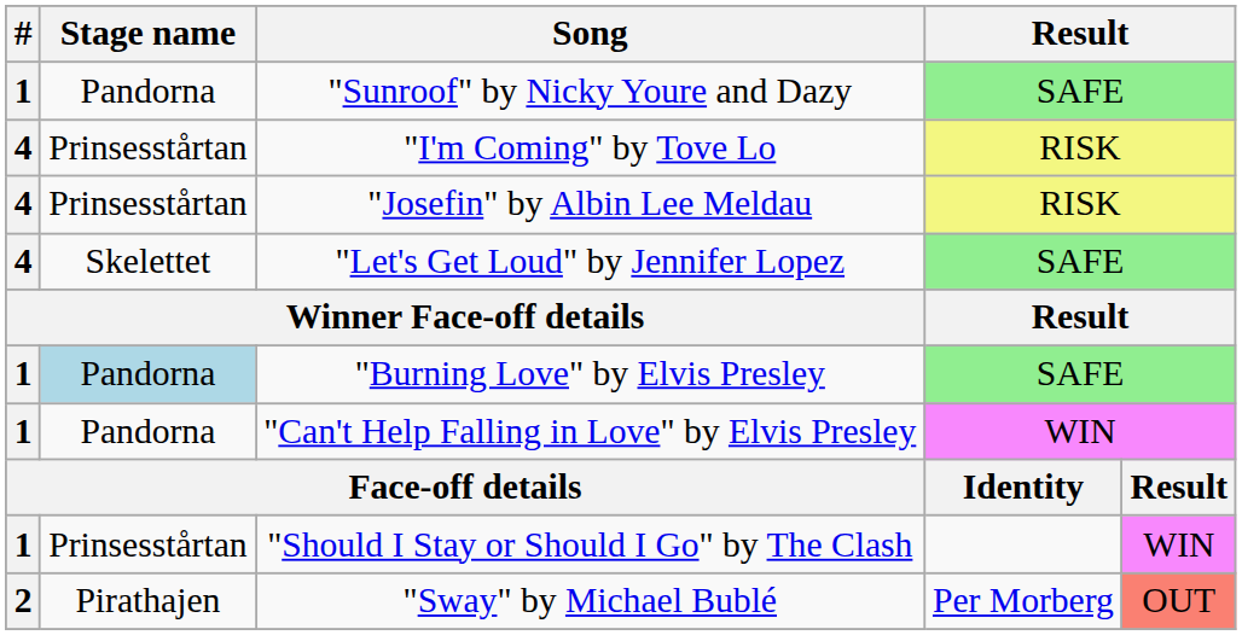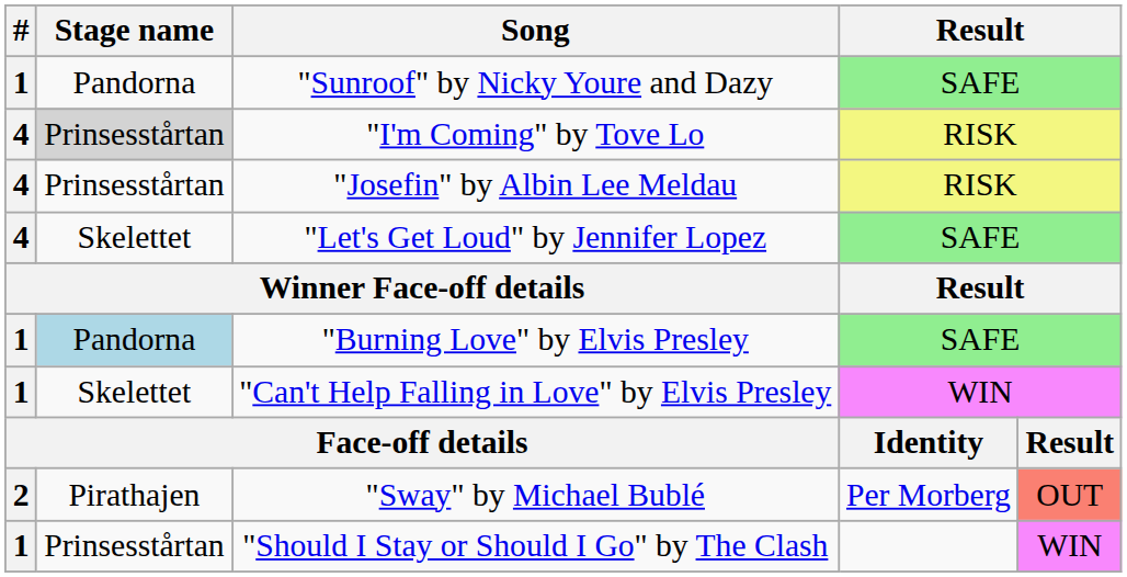"I'm Coming" by Tove Lo | Stage name: no background -> lightgrey background
"Can't Help Falling in Love" by Elvis Presley | Stage name: Pandorna -> Skelettet
rows swapped: "Should I Stay or Should I Go" by The Clash <-> "Sway" by Michael Bublé
